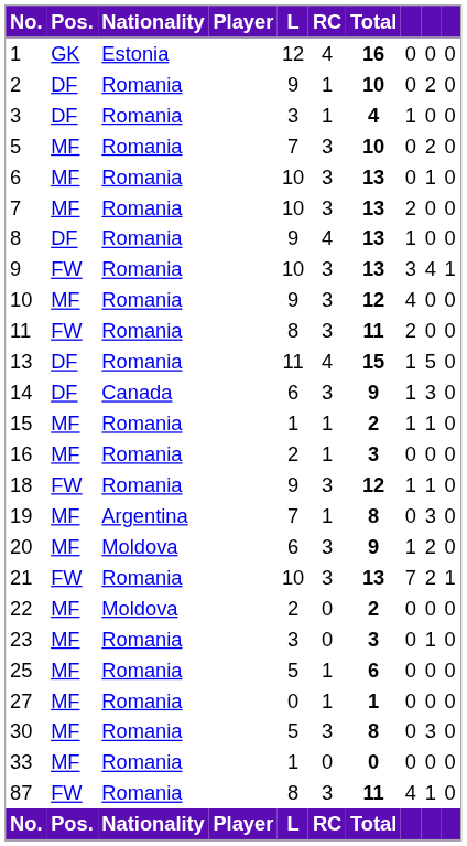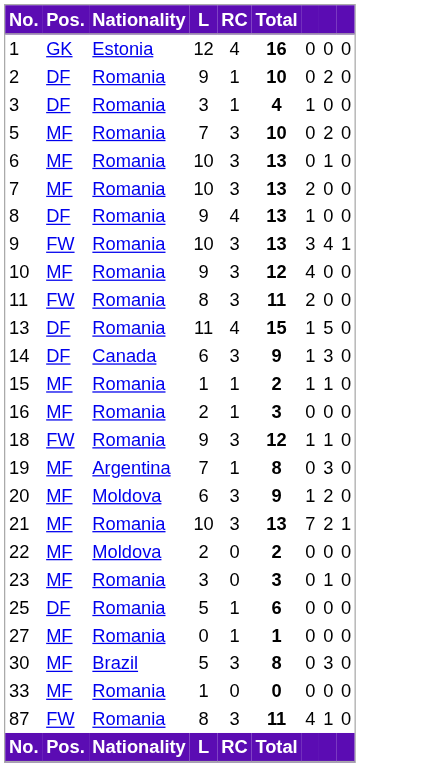- column: Player | Player
21 | Pos.: FW -> MF
25 | Pos.: MF -> DF
30 | Nationality: Romania -> Brazil
